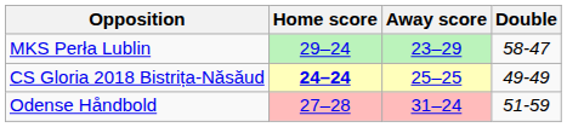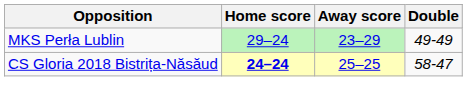MKS Perła Lublin | Double: 58-47 -> 49-49
CS Gloria 2018 Bistrița-Năsăud | Double: 49-49 -> 58-47
- row: Odense Håndbold | 27–28 | 31–24 | 51-59
